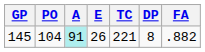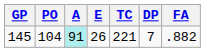145 | DP: 8 -> 7
